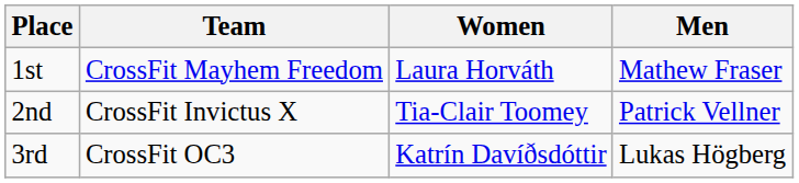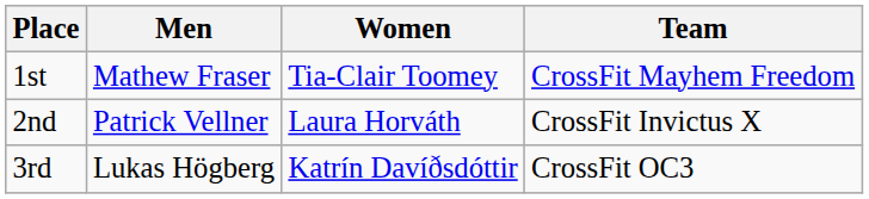columns swapped: Men <-> Team
1st | Women: Laura Horváth -> Tia-Clair Toomey
2nd | Women: Tia-Clair Toomey -> Laura Horváth
